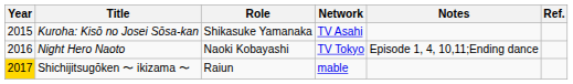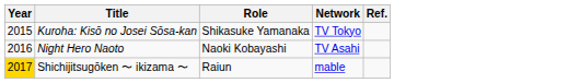- column: Notes | Episode 1, 4, 10,11;Ending dance
Kuroha: Kisō no Josei Sōsa-kan | Network: TV Asahi -> TV Tokyo
Night Hero Naoto | Network: TV Tokyo -> TV Asahi
